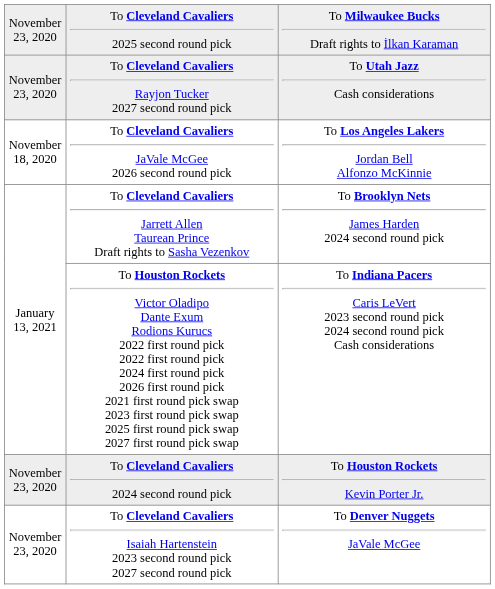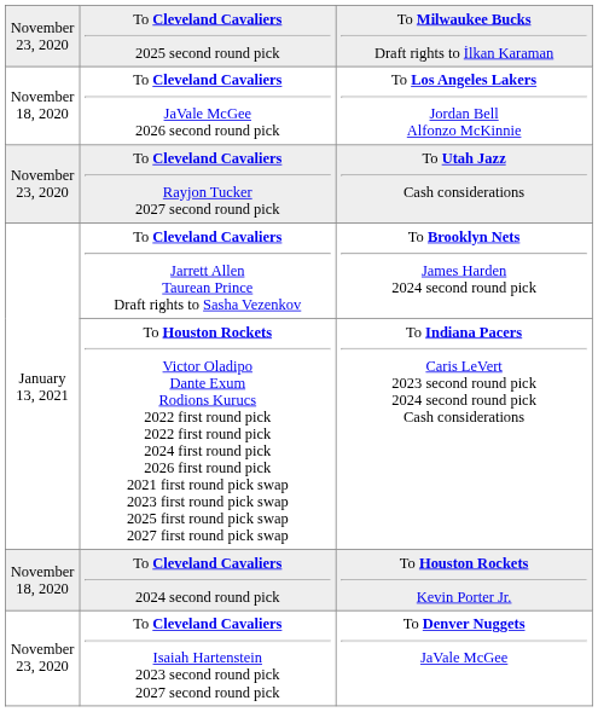rows swapped: To Cleveland Cavaliers JaVale McGee 2026 second round pick <-> To Cleveland Cavaliers Rayjon Tucker 2027 second round pick
To Cleveland Cavaliers 2024 second round pick | column 1: November 23, 2020 -> November 18, 2020
